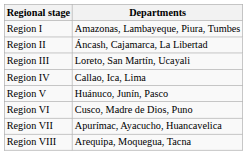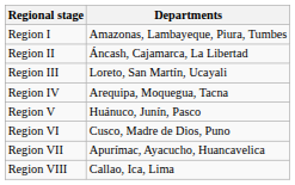Region IV | Departments: Callao, Ica, Lima -> Arequipa, Moquegua, Tacna
Region VIII | Departments: Arequipa, Moquegua, Tacna -> Callao, Ica, Lima
